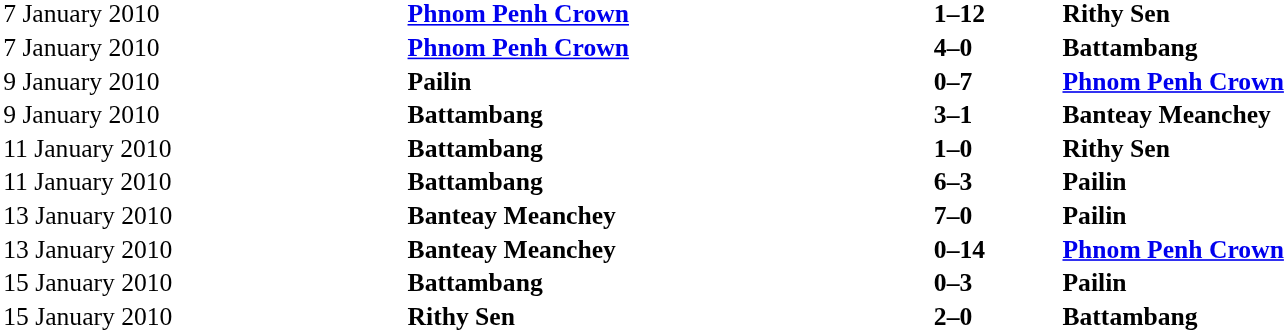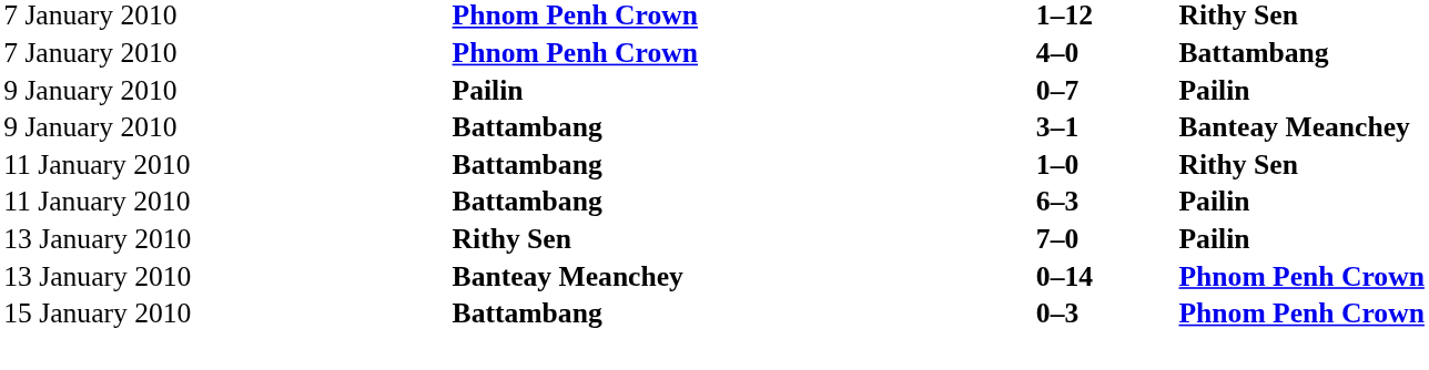0–7 | column 4: Phnom Penh Crown -> Pailin
7–0 | column 2: Banteay Meanchey -> Rithy Sen
0–3 | column 4: Pailin -> Phnom Penh Crown
- row: 15 January 2010 | Rithy Sen | 2–0 | Battambang
